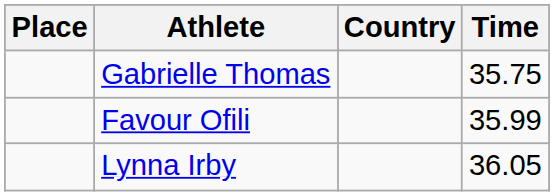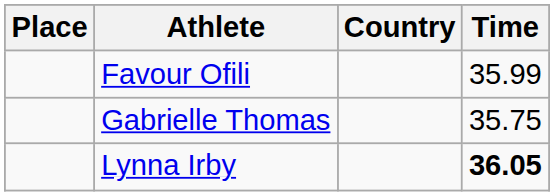rows swapped: Gabrielle Thomas <-> Favour Ofili
Lynna Irby | Time: normal -> bold
